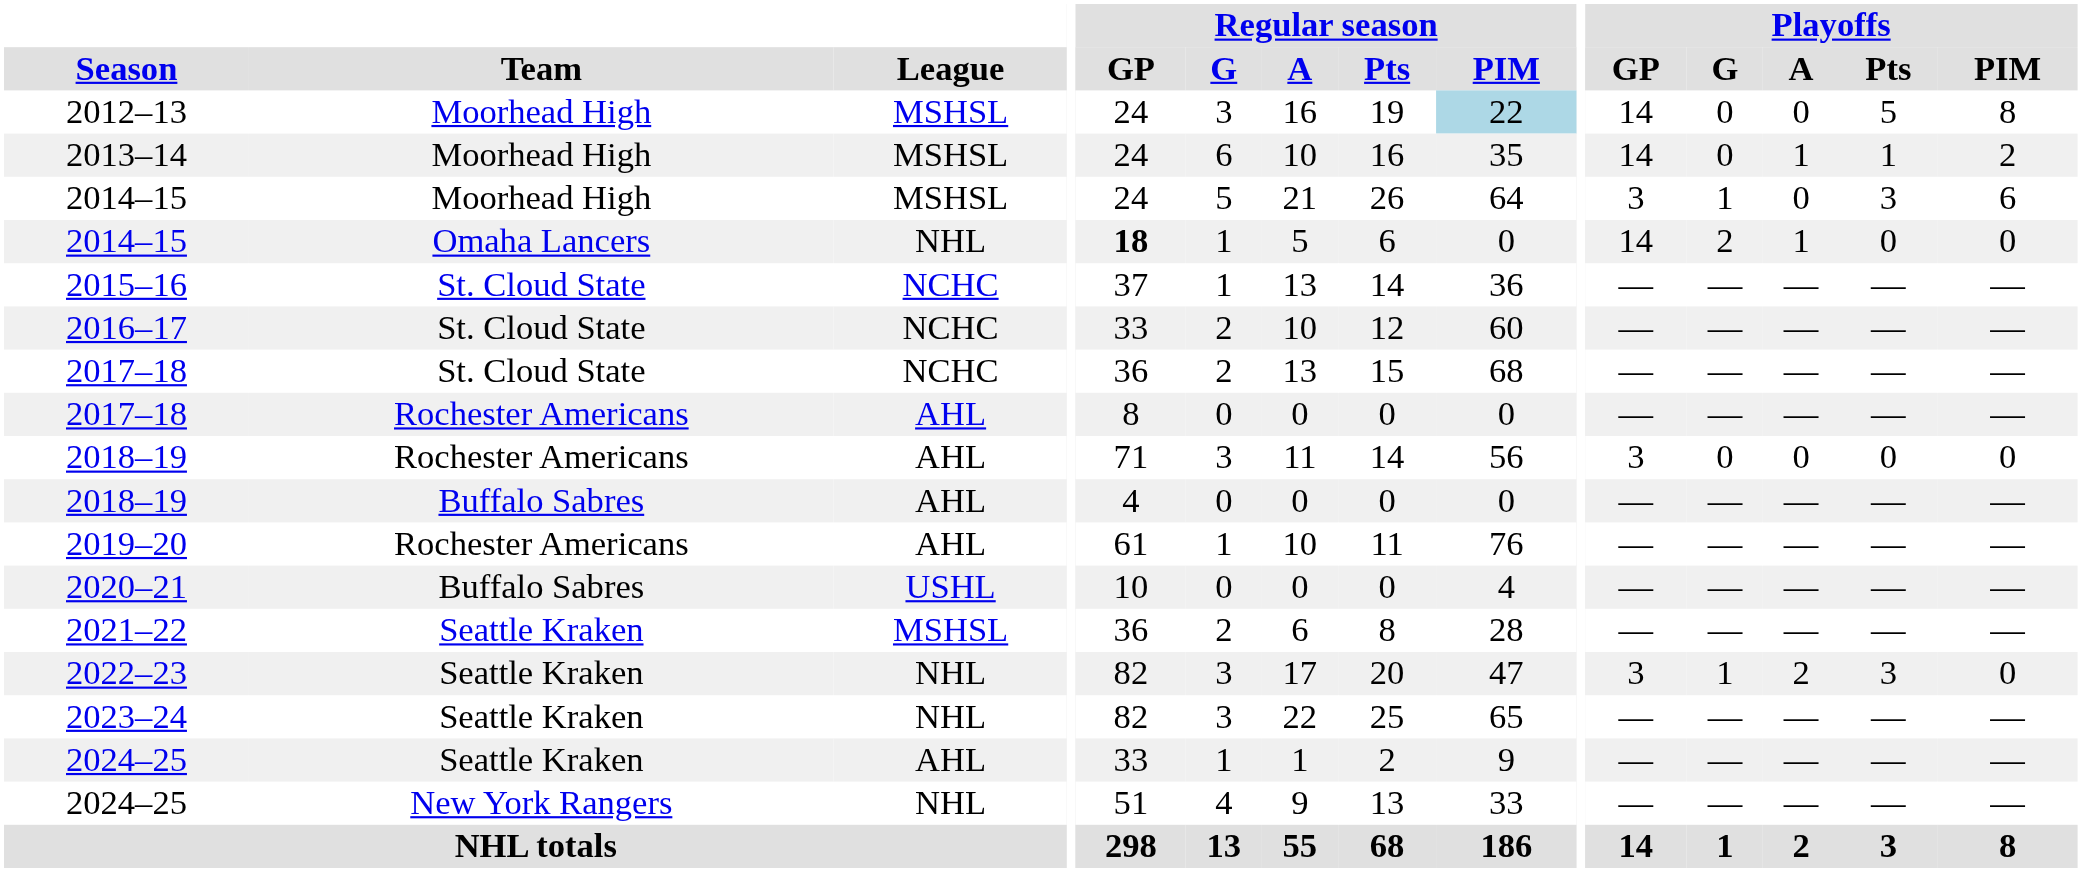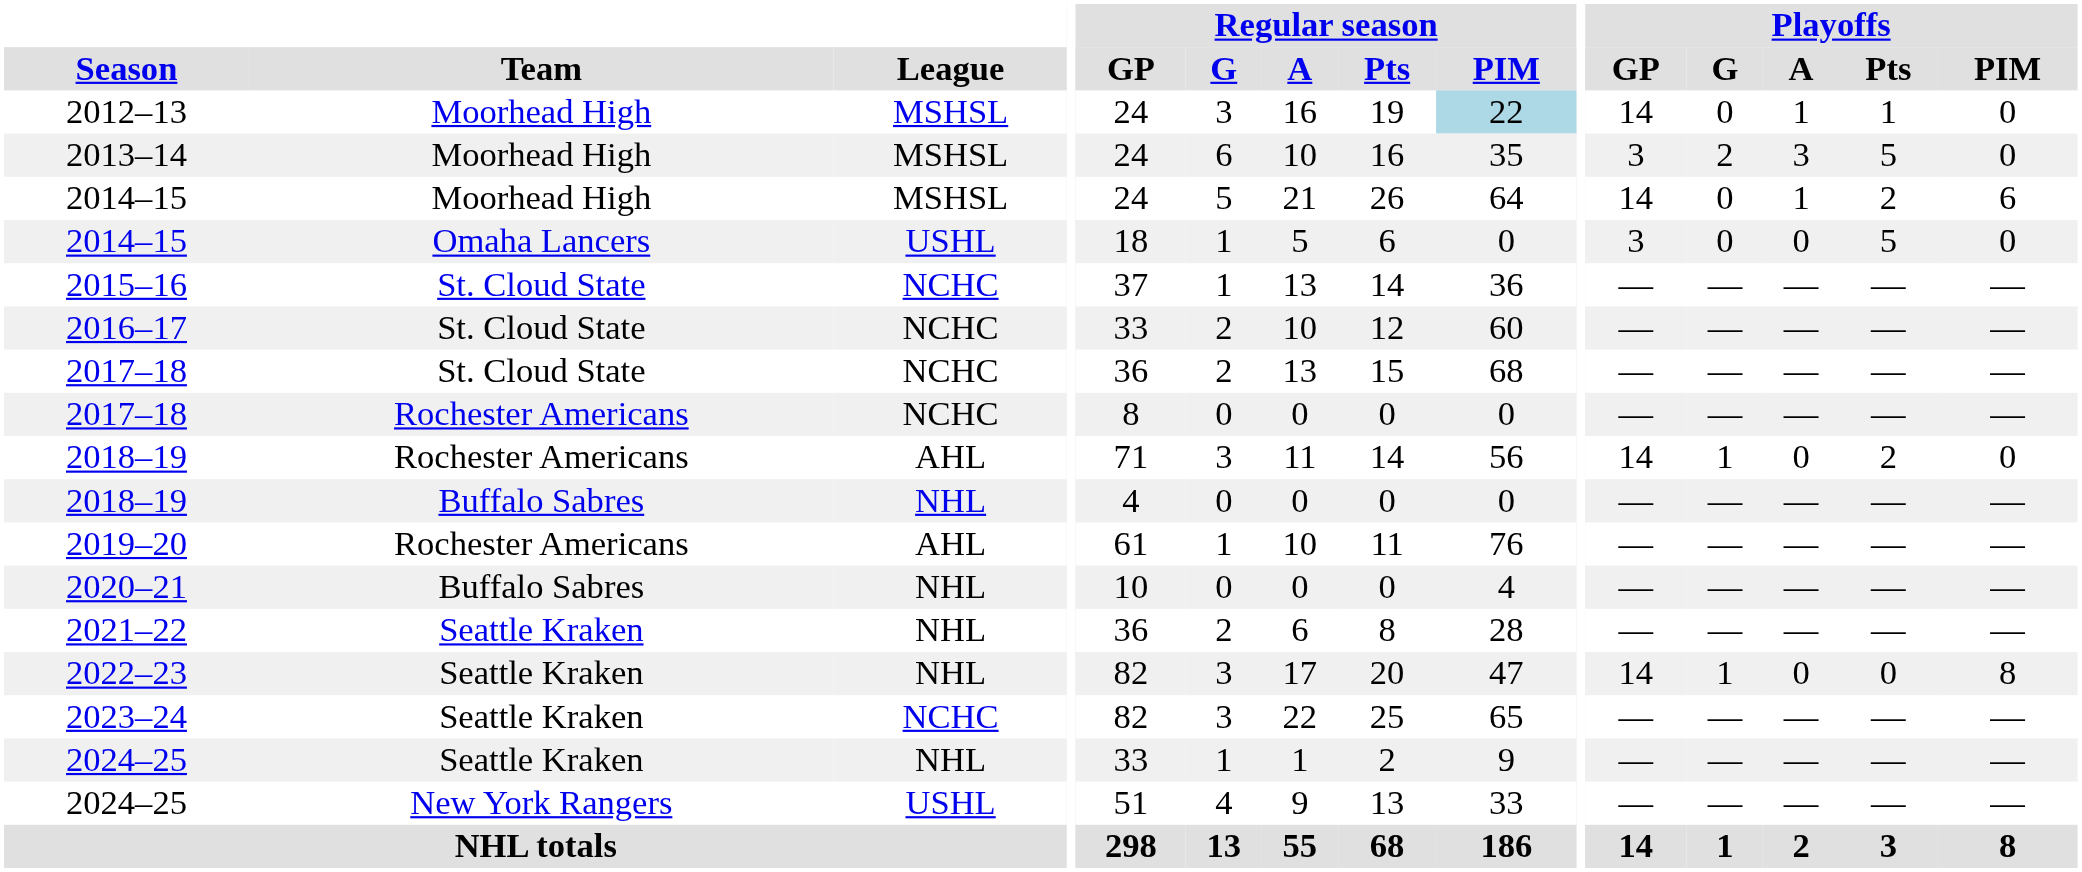2012–13 | Playoffs / A: 0 -> 1
2012–13 | Playoffs / Pts: 5 -> 1
2012–13 | Playoffs / PIM: 8 -> 0
2013–14 | Playoffs / GP: 14 -> 3
2013–14 | Playoffs / G: 0 -> 2
2013–14 | Playoffs / A: 1 -> 3
2013–14 | Playoffs / Pts: 1 -> 5
2013–14 | Playoffs / PIM: 2 -> 0
2014–15 / Moorhead High | Playoffs / GP: 3 -> 14
2014–15 / Moorhead High | Playoffs / G: 1 -> 0
2014–15 / Moorhead High | Playoffs / A: 0 -> 1
2014–15 / Moorhead High | Playoffs / Pts: 3 -> 2
2014–15 / Omaha Lancers | League: NHL -> USHL
2014–15 / Omaha Lancers | Regular season / GP: bold -> normal
2014–15 / Omaha Lancers | Playoffs / GP: 14 -> 3
2014–15 / Omaha Lancers | Playoffs / G: 2 -> 0
2014–15 / Omaha Lancers | Playoffs / A: 1 -> 0
2014–15 / Omaha Lancers | Playoffs / Pts: 0 -> 5
2017–18 / Rochester Americans | League: AHL -> NCHC
2018–19 / Rochester Americans | Playoffs / GP: 3 -> 14
2018–19 / Rochester Americans | Playoffs / G: 0 -> 1
2018–19 / Rochester Americans | Playoffs / Pts: 0 -> 2
2018–19 / Buffalo Sabres | League: AHL -> NHL
2020–21 | League: USHL -> NHL
2021–22 | League: MSHSL -> NHL
2022–23 | Playoffs / GP: 3 -> 14
2022–23 | Playoffs / A: 2 -> 0
2022–23 | Playoffs / Pts: 3 -> 0
2022–23 | Playoffs / PIM: 0 -> 8
2023–24 | League: NHL -> NCHC
2024–25 / Seattle Kraken | League: AHL -> NHL
2024–25 / New York Rangers | League: NHL -> USHL
